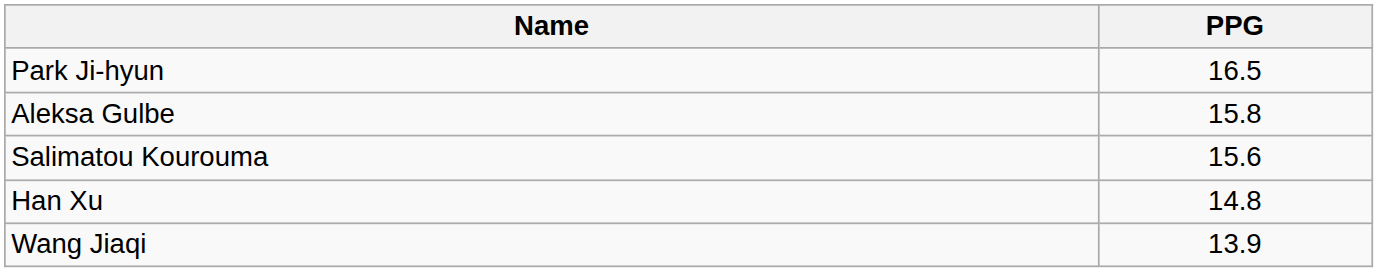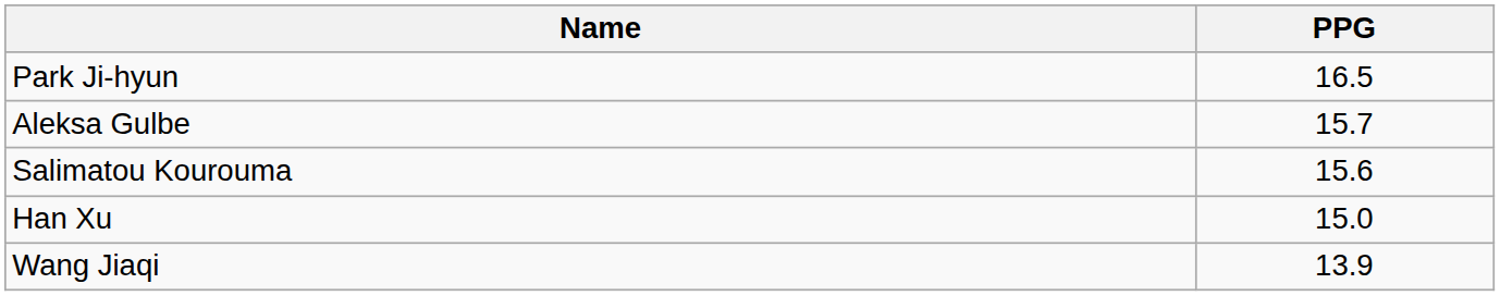Aleksa Gulbe | PPG: 15.8 -> 15.7
Han Xu | PPG: 14.8 -> 15.0
